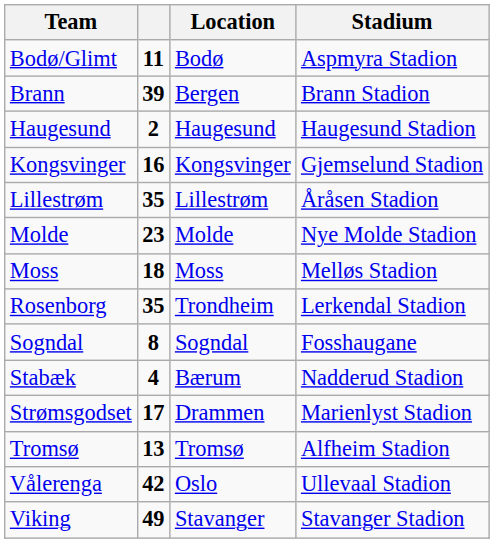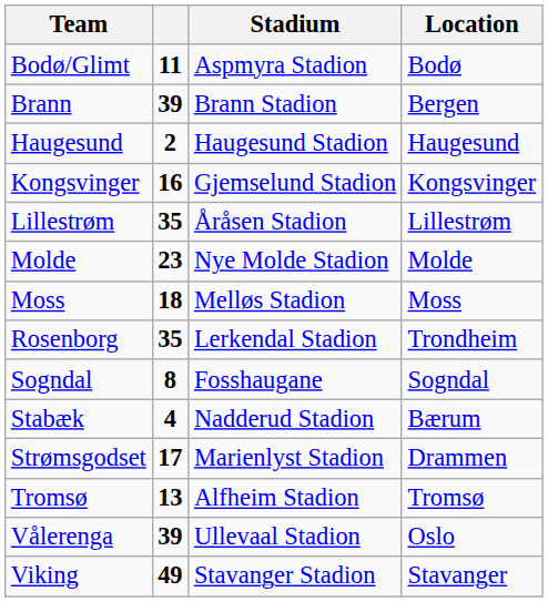columns swapped: Location <-> Stadium
Vålerenga | column 2: 42 -> 39
